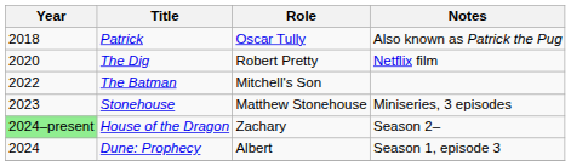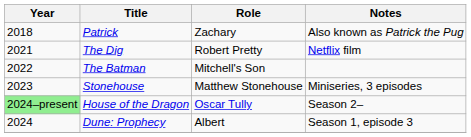Patrick | Role: Oscar Tully -> Zachary
The Dig | Year: 2020 -> 2021
House of the Dragon | Role: Zachary -> Oscar Tully
